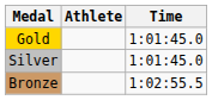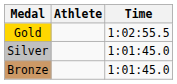Gold | Time: 1:01:45.0 -> 1:02:55.5
Bronze | Time: 1:02:55.5 -> 1:01:45.0
